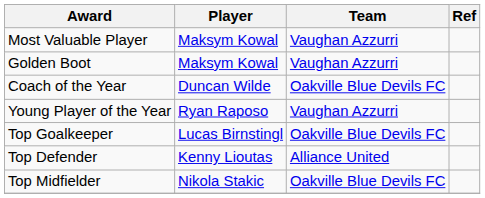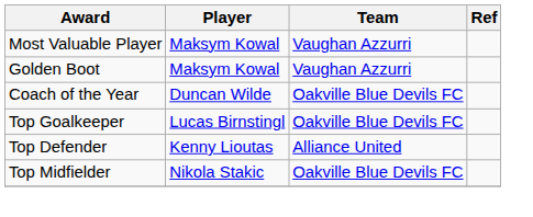- row: Young Player of the Year | Ryan Raposo | Vaughan Azzurri
